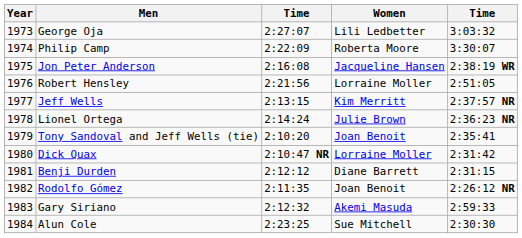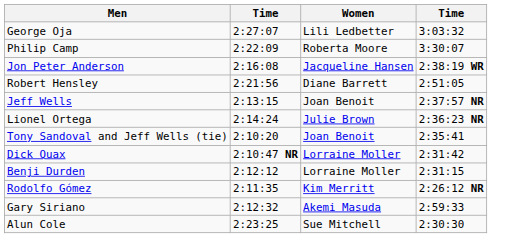- column: Year | 1973 | 1974 | 1975 | 1976 | 1977 | 1978 | 1979 | 1980 | 1981 | 1982 | 1983 | 1984
Robert Hensley | Women: Lorraine Moller -> Diane Barrett
Jeff Wells | Women: Kim Merritt -> Joan Benoit
Benji Durden | Women: Diane Barrett -> Lorraine Moller
Rodolfo Gómez | Women: Joan Benoit -> Kim Merritt
